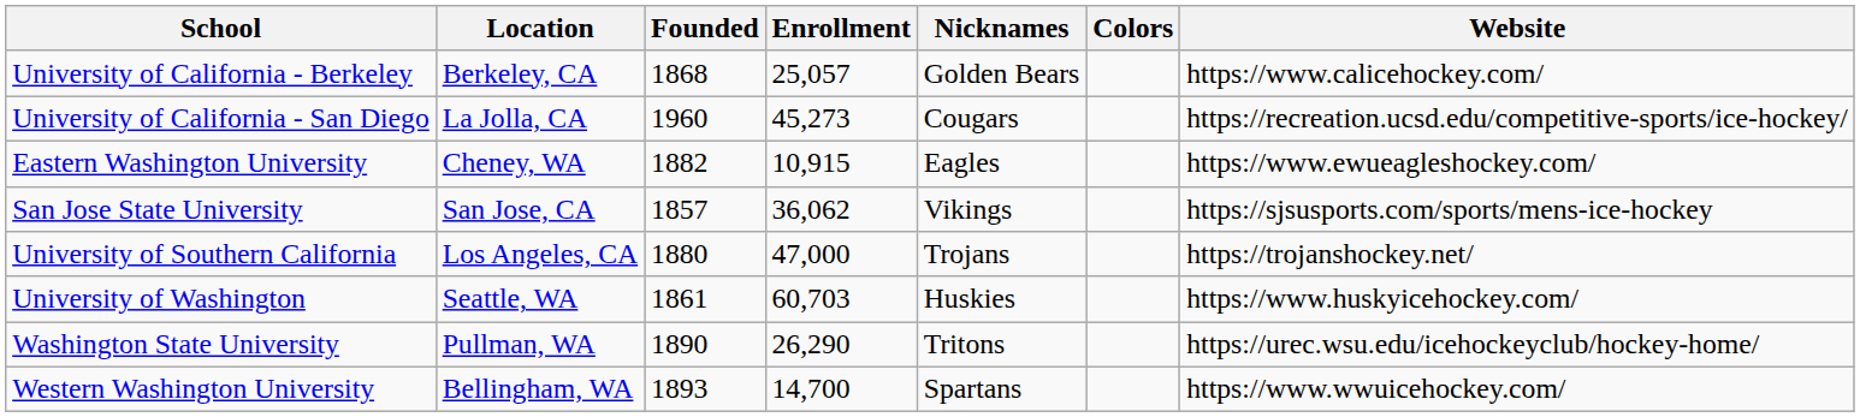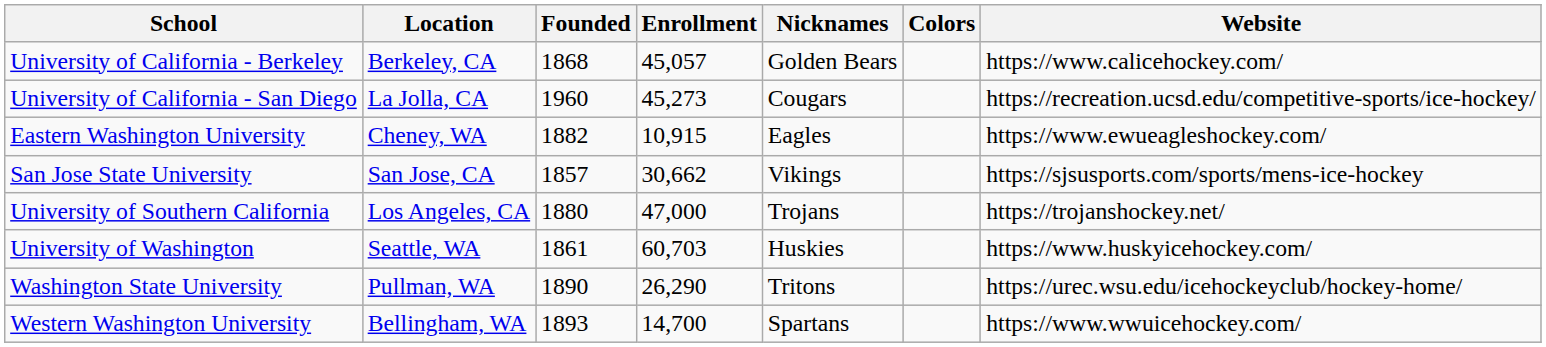University of California - Berkeley | Enrollment: 25,057 -> 45,057
San Jose State University | Enrollment: 36,062 -> 30,662
